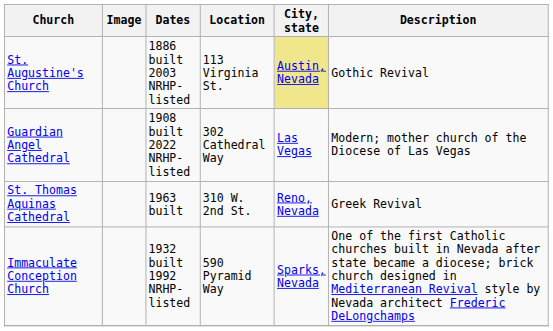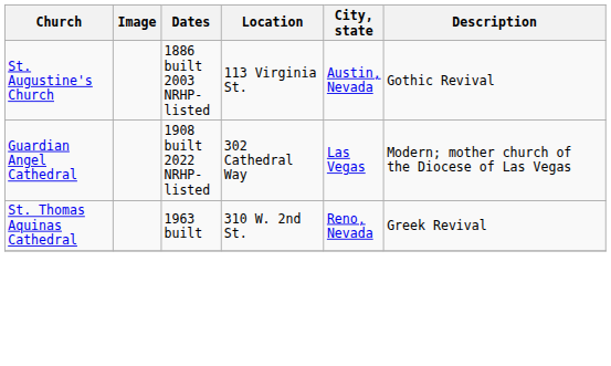St. Augustine's Church | City, state: khaki background -> no background
- row: Immaculate Conception Church | 1932 built 1992 NRHP-listed | 590 Pyramid Way | Sparks, Nevada | One of the first Catholic churches built in Nevada after state became a diocese; brick church designed in Mediterranean Revival style by Nevada architect Frederic DeLongchamps
